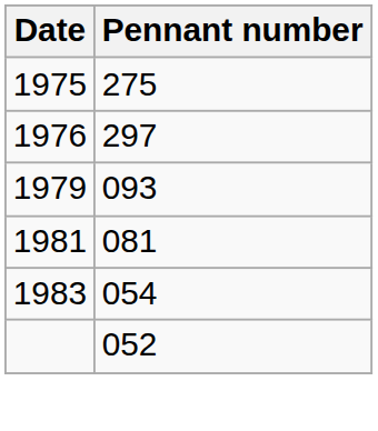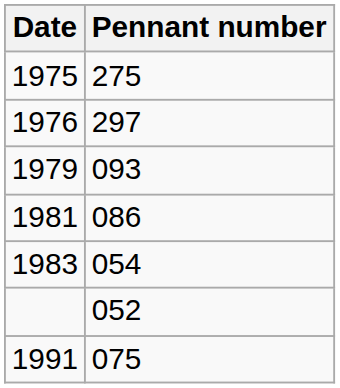1981 | Pennant number: 081 -> 086
+ row: 1991 | 075
